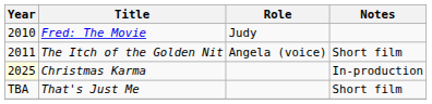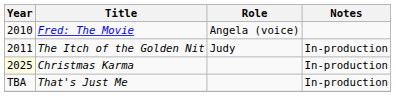Fred: The Movie | Role: Judy -> Angela (voice)
The Itch of the Golden Nit | Role: Angela (voice) -> Judy
The Itch of the Golden Nit | Notes: Short film -> In-production
That's Just Me | Notes: Short film -> In-production
